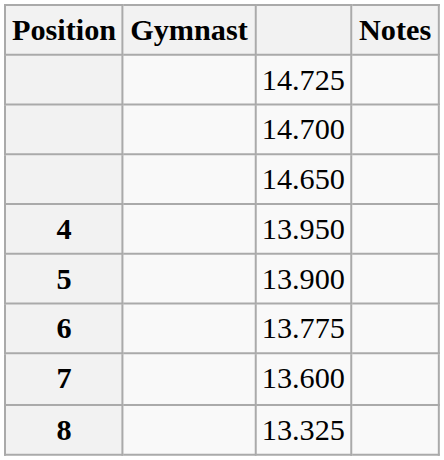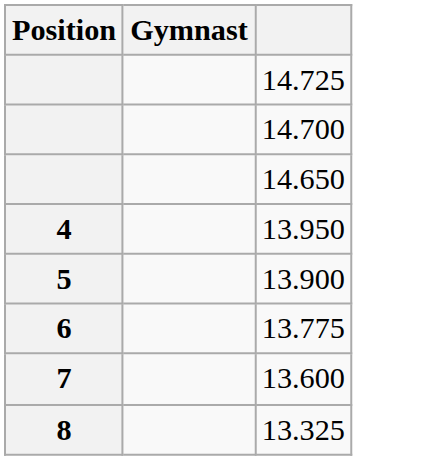- column: Notes
